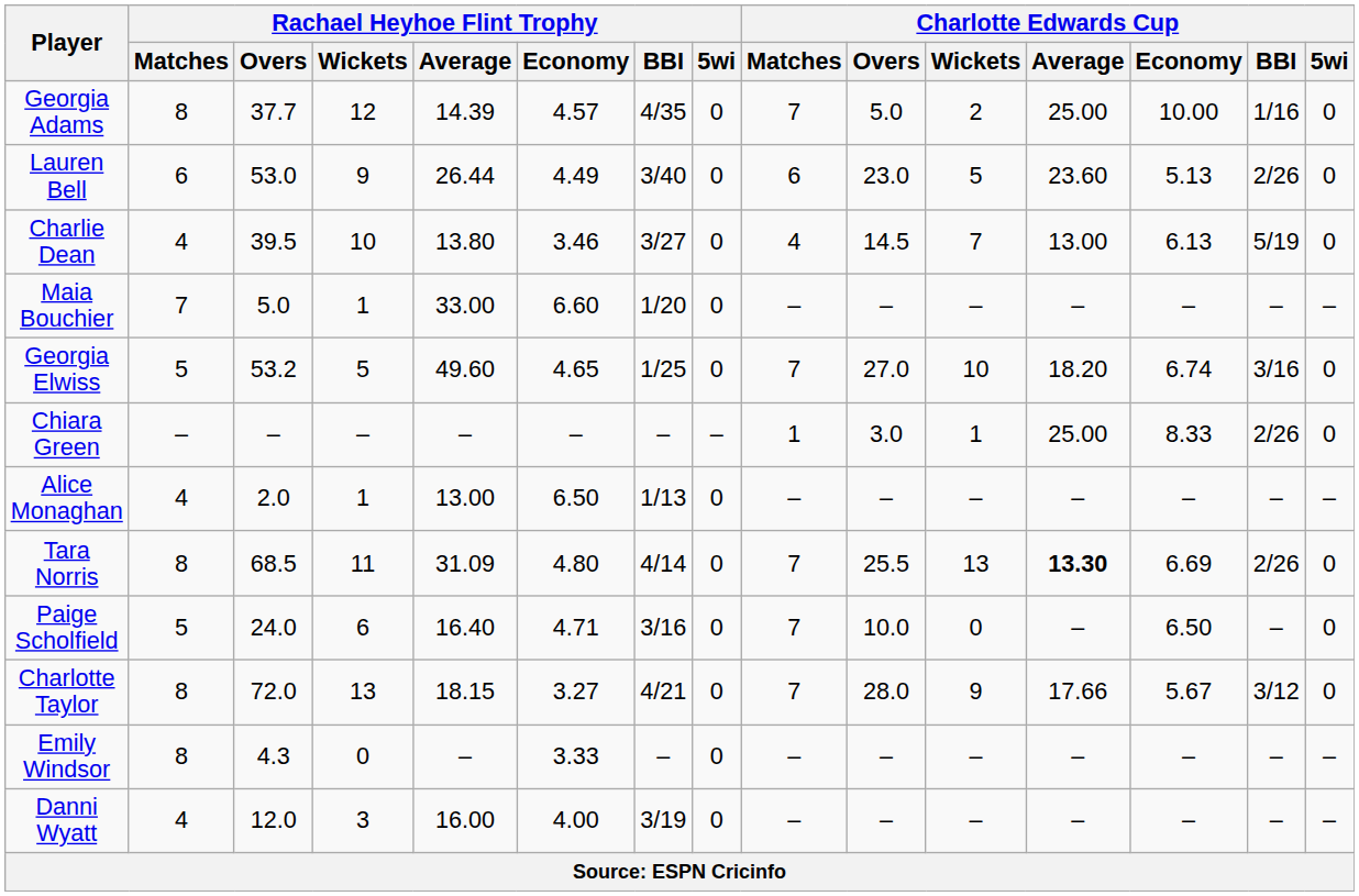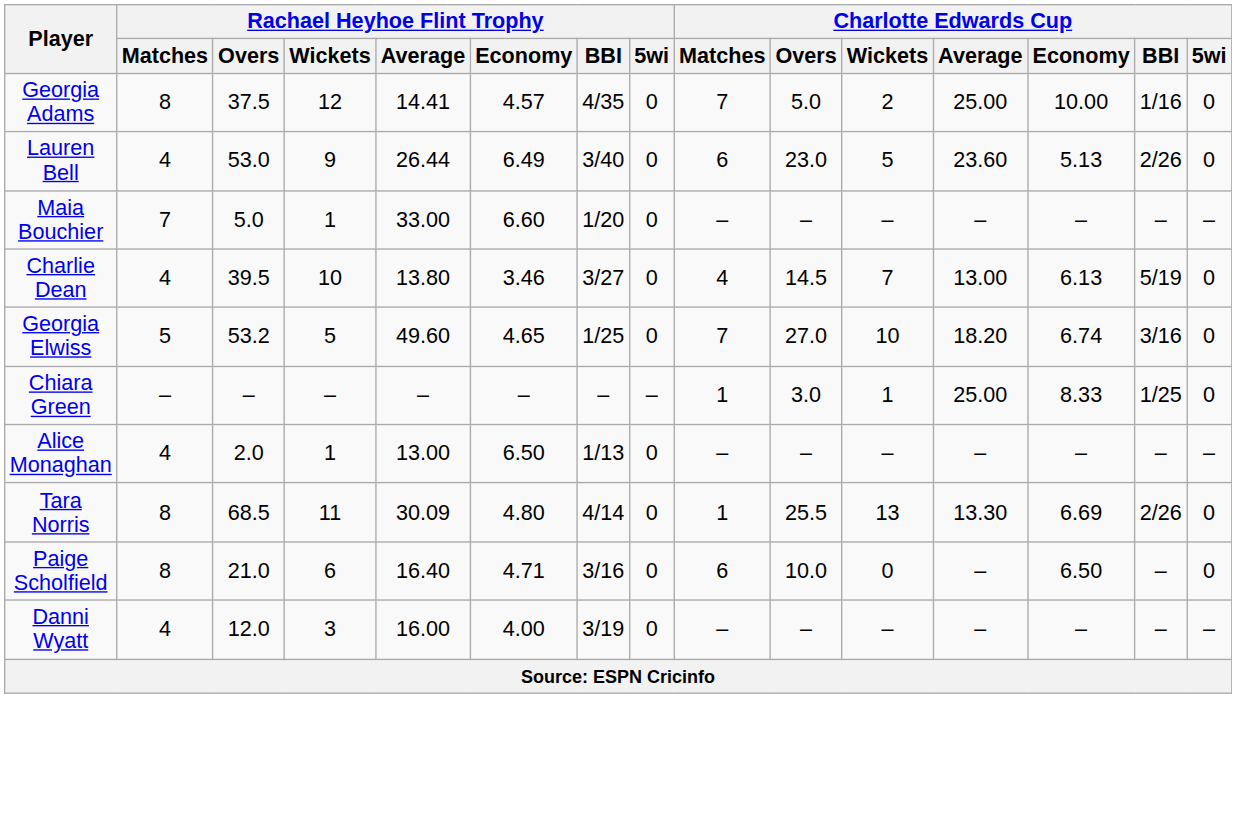Georgia Adams | Rachael Heyhoe Flint Trophy / Overs: 37.7 -> 37.5
Georgia Adams | Rachael Heyhoe Flint Trophy / Average: 14.39 -> 14.41
Lauren Bell | Rachael Heyhoe Flint Trophy / Matches: 6 -> 4
Lauren Bell | Rachael Heyhoe Flint Trophy / Economy: 4.49 -> 6.49
rows swapped: Maia Bouchier <-> Charlie Dean
Chiara Green | Charlotte Edwards Cup / BBI: 2/26 -> 1/25
Tara Norris | Rachael Heyhoe Flint Trophy / Average: 31.09 -> 30.09
Tara Norris | Charlotte Edwards Cup / Matches: 7 -> 1
Tara Norris | Charlotte Edwards Cup / Average: bold -> normal
Paige Scholfield | Rachael Heyhoe Flint Trophy / Matches: 5 -> 8
Paige Scholfield | Rachael Heyhoe Flint Trophy / Overs: 24.0 -> 21.0
Paige Scholfield | Charlotte Edwards Cup / Matches: 7 -> 6
- row: Charlotte Taylor | 8 | 72.0 | 13 | 18.15 | 3.27 | 4/21 | 0 | 7 | 28.0 | 9 | 17.66 | 5.67 | 3/12 | 0
- row: Emily Windsor | 8 | 4.3 | 0 | – | 3.33 | – | 0 | – | – | – | – | – | – | –
